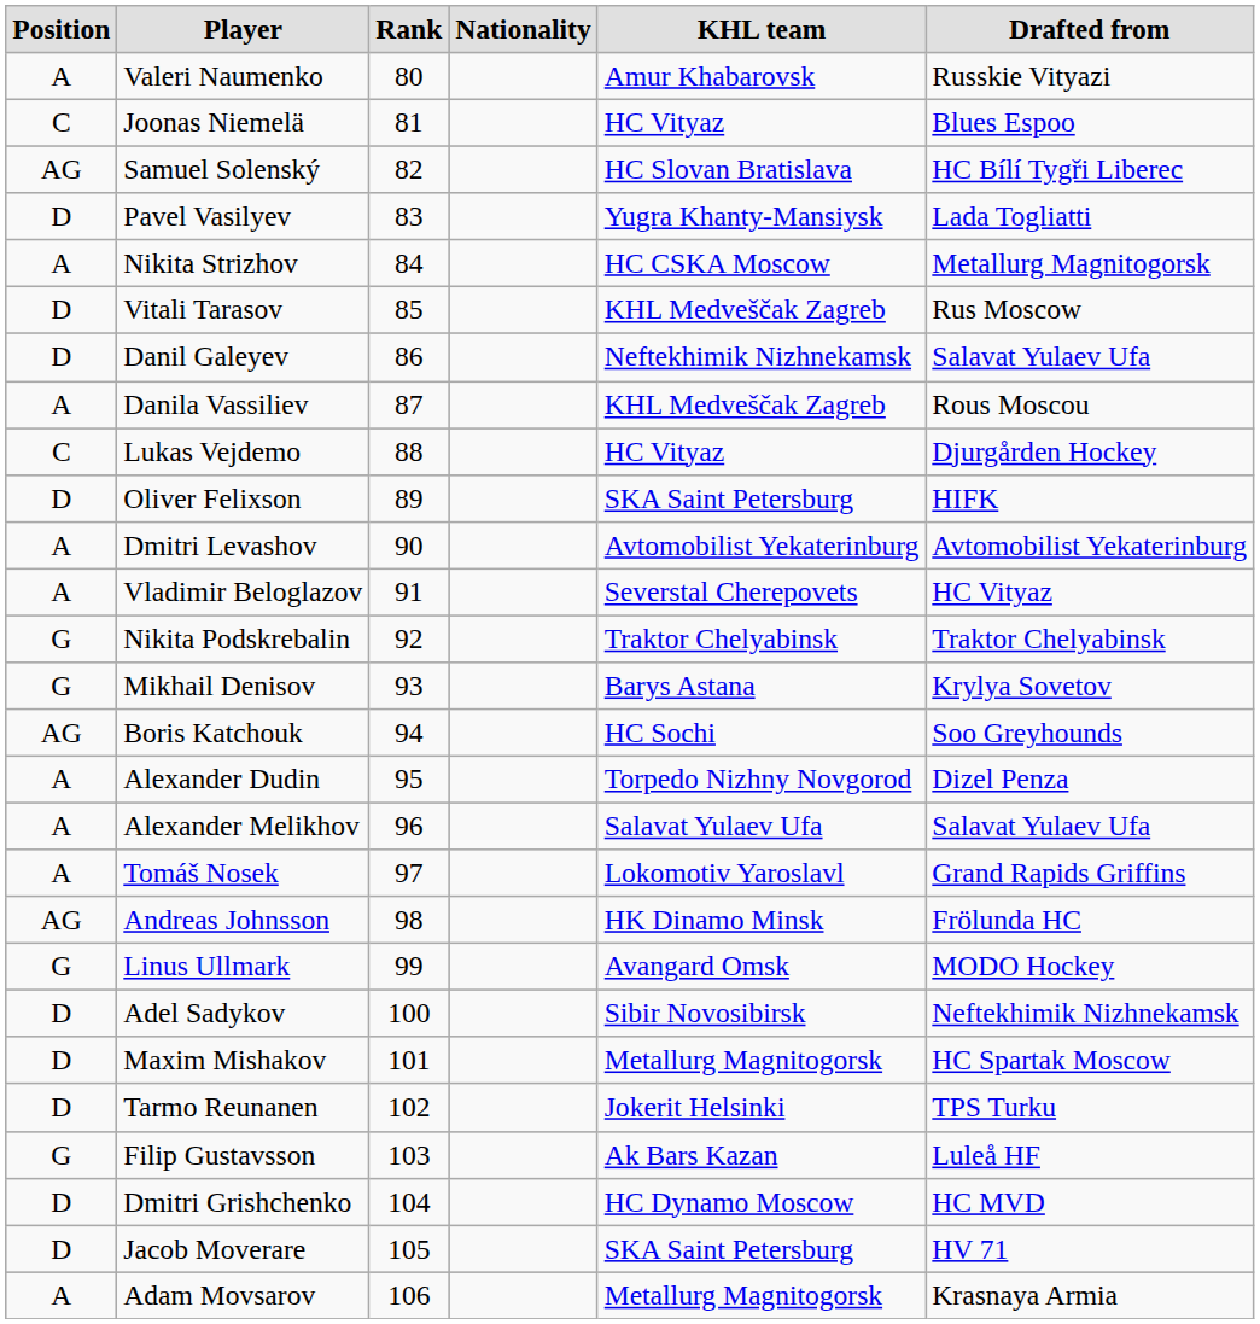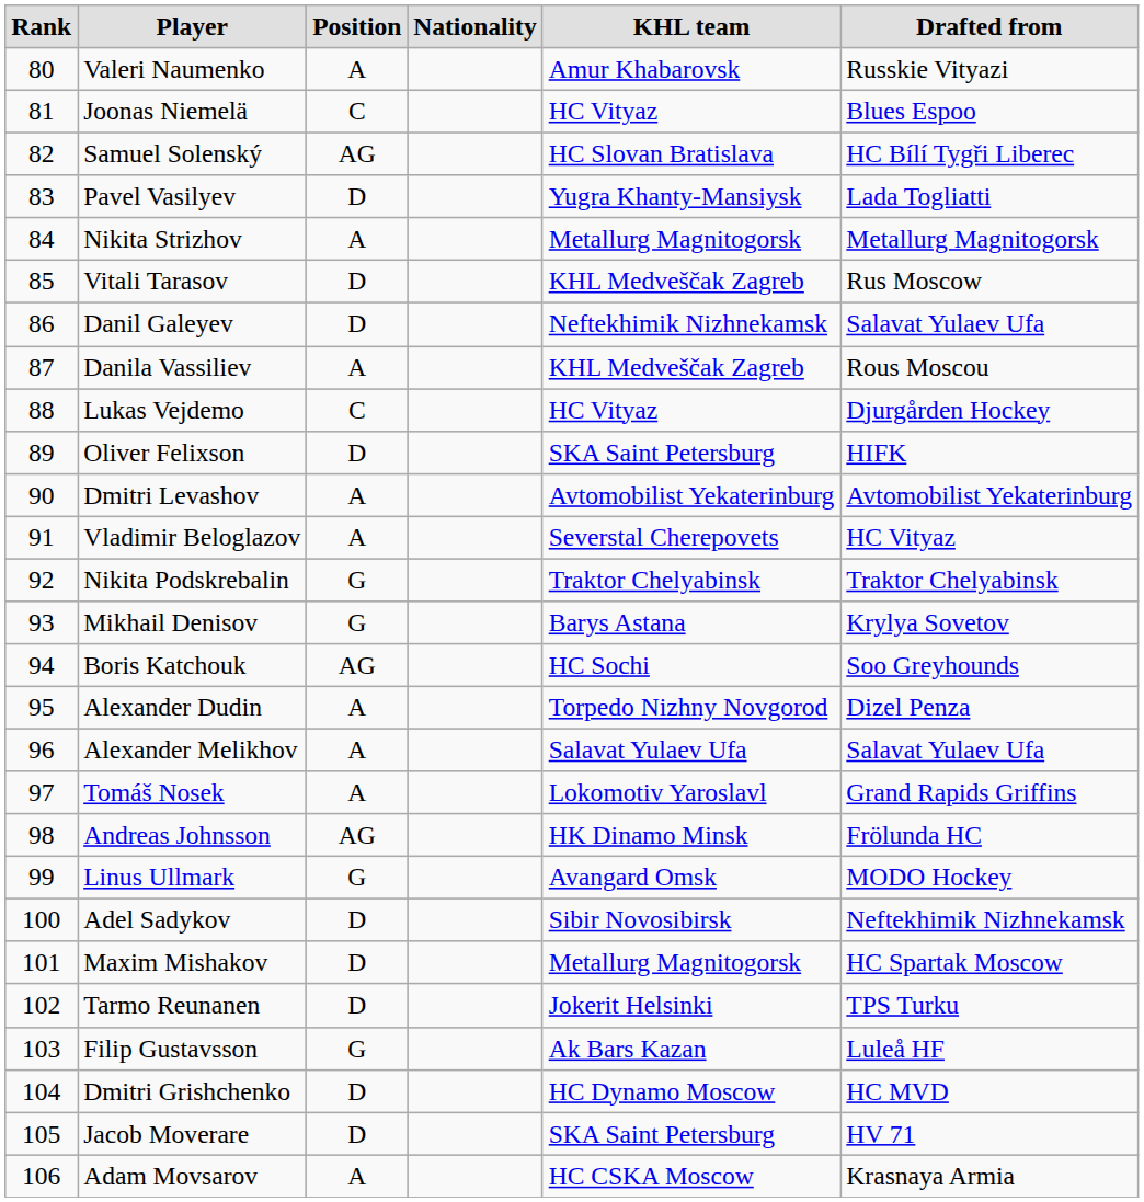columns swapped: Rank <-> Position
Nikita Strizhov | KHL team: HC CSKA Moscow -> Metallurg Magnitogorsk
Adam Movsarov | KHL team: Metallurg Magnitogorsk -> HC CSKA Moscow
